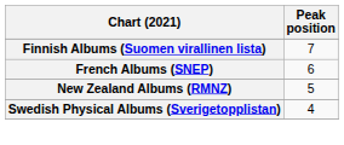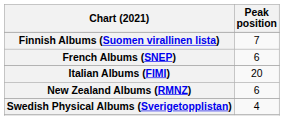+ row: Italian Albums (FIMI) | 20
New Zealand Albums (RMNZ) | Peak position: 5 -> 6
